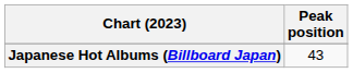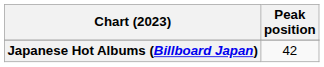Japanese Hot Albums (Billboard Japan) | Peak position: 43 -> 42
